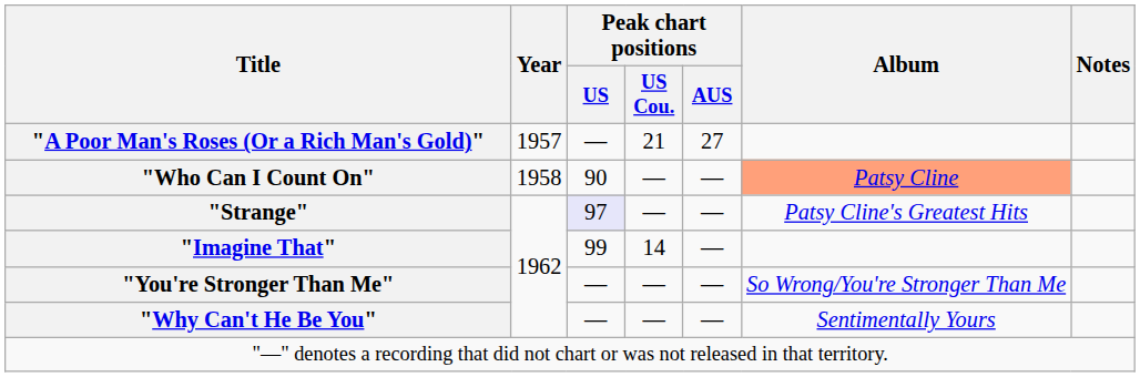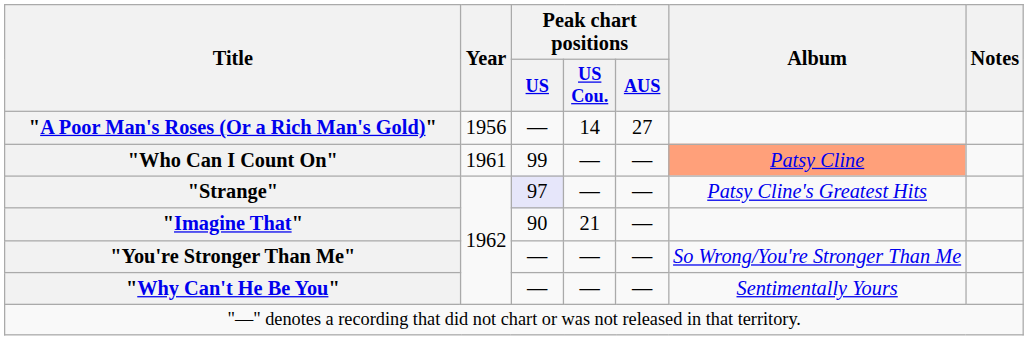"A Poor Man's Roses (Or a Rich Man's Gold)" | Year: 1957 -> 1956
"A Poor Man's Roses (Or a Rich Man's Gold)" | Peak chart positions / US Cou.: 21 -> 14
"Who Can I Count On" | Year: 1958 -> 1961
"Who Can I Count On" | Peak chart positions / US: 90 -> 99
"Imagine That" | Peak chart positions / US: 99 -> 90
"Imagine That" | Peak chart positions / US Cou.: 14 -> 21
